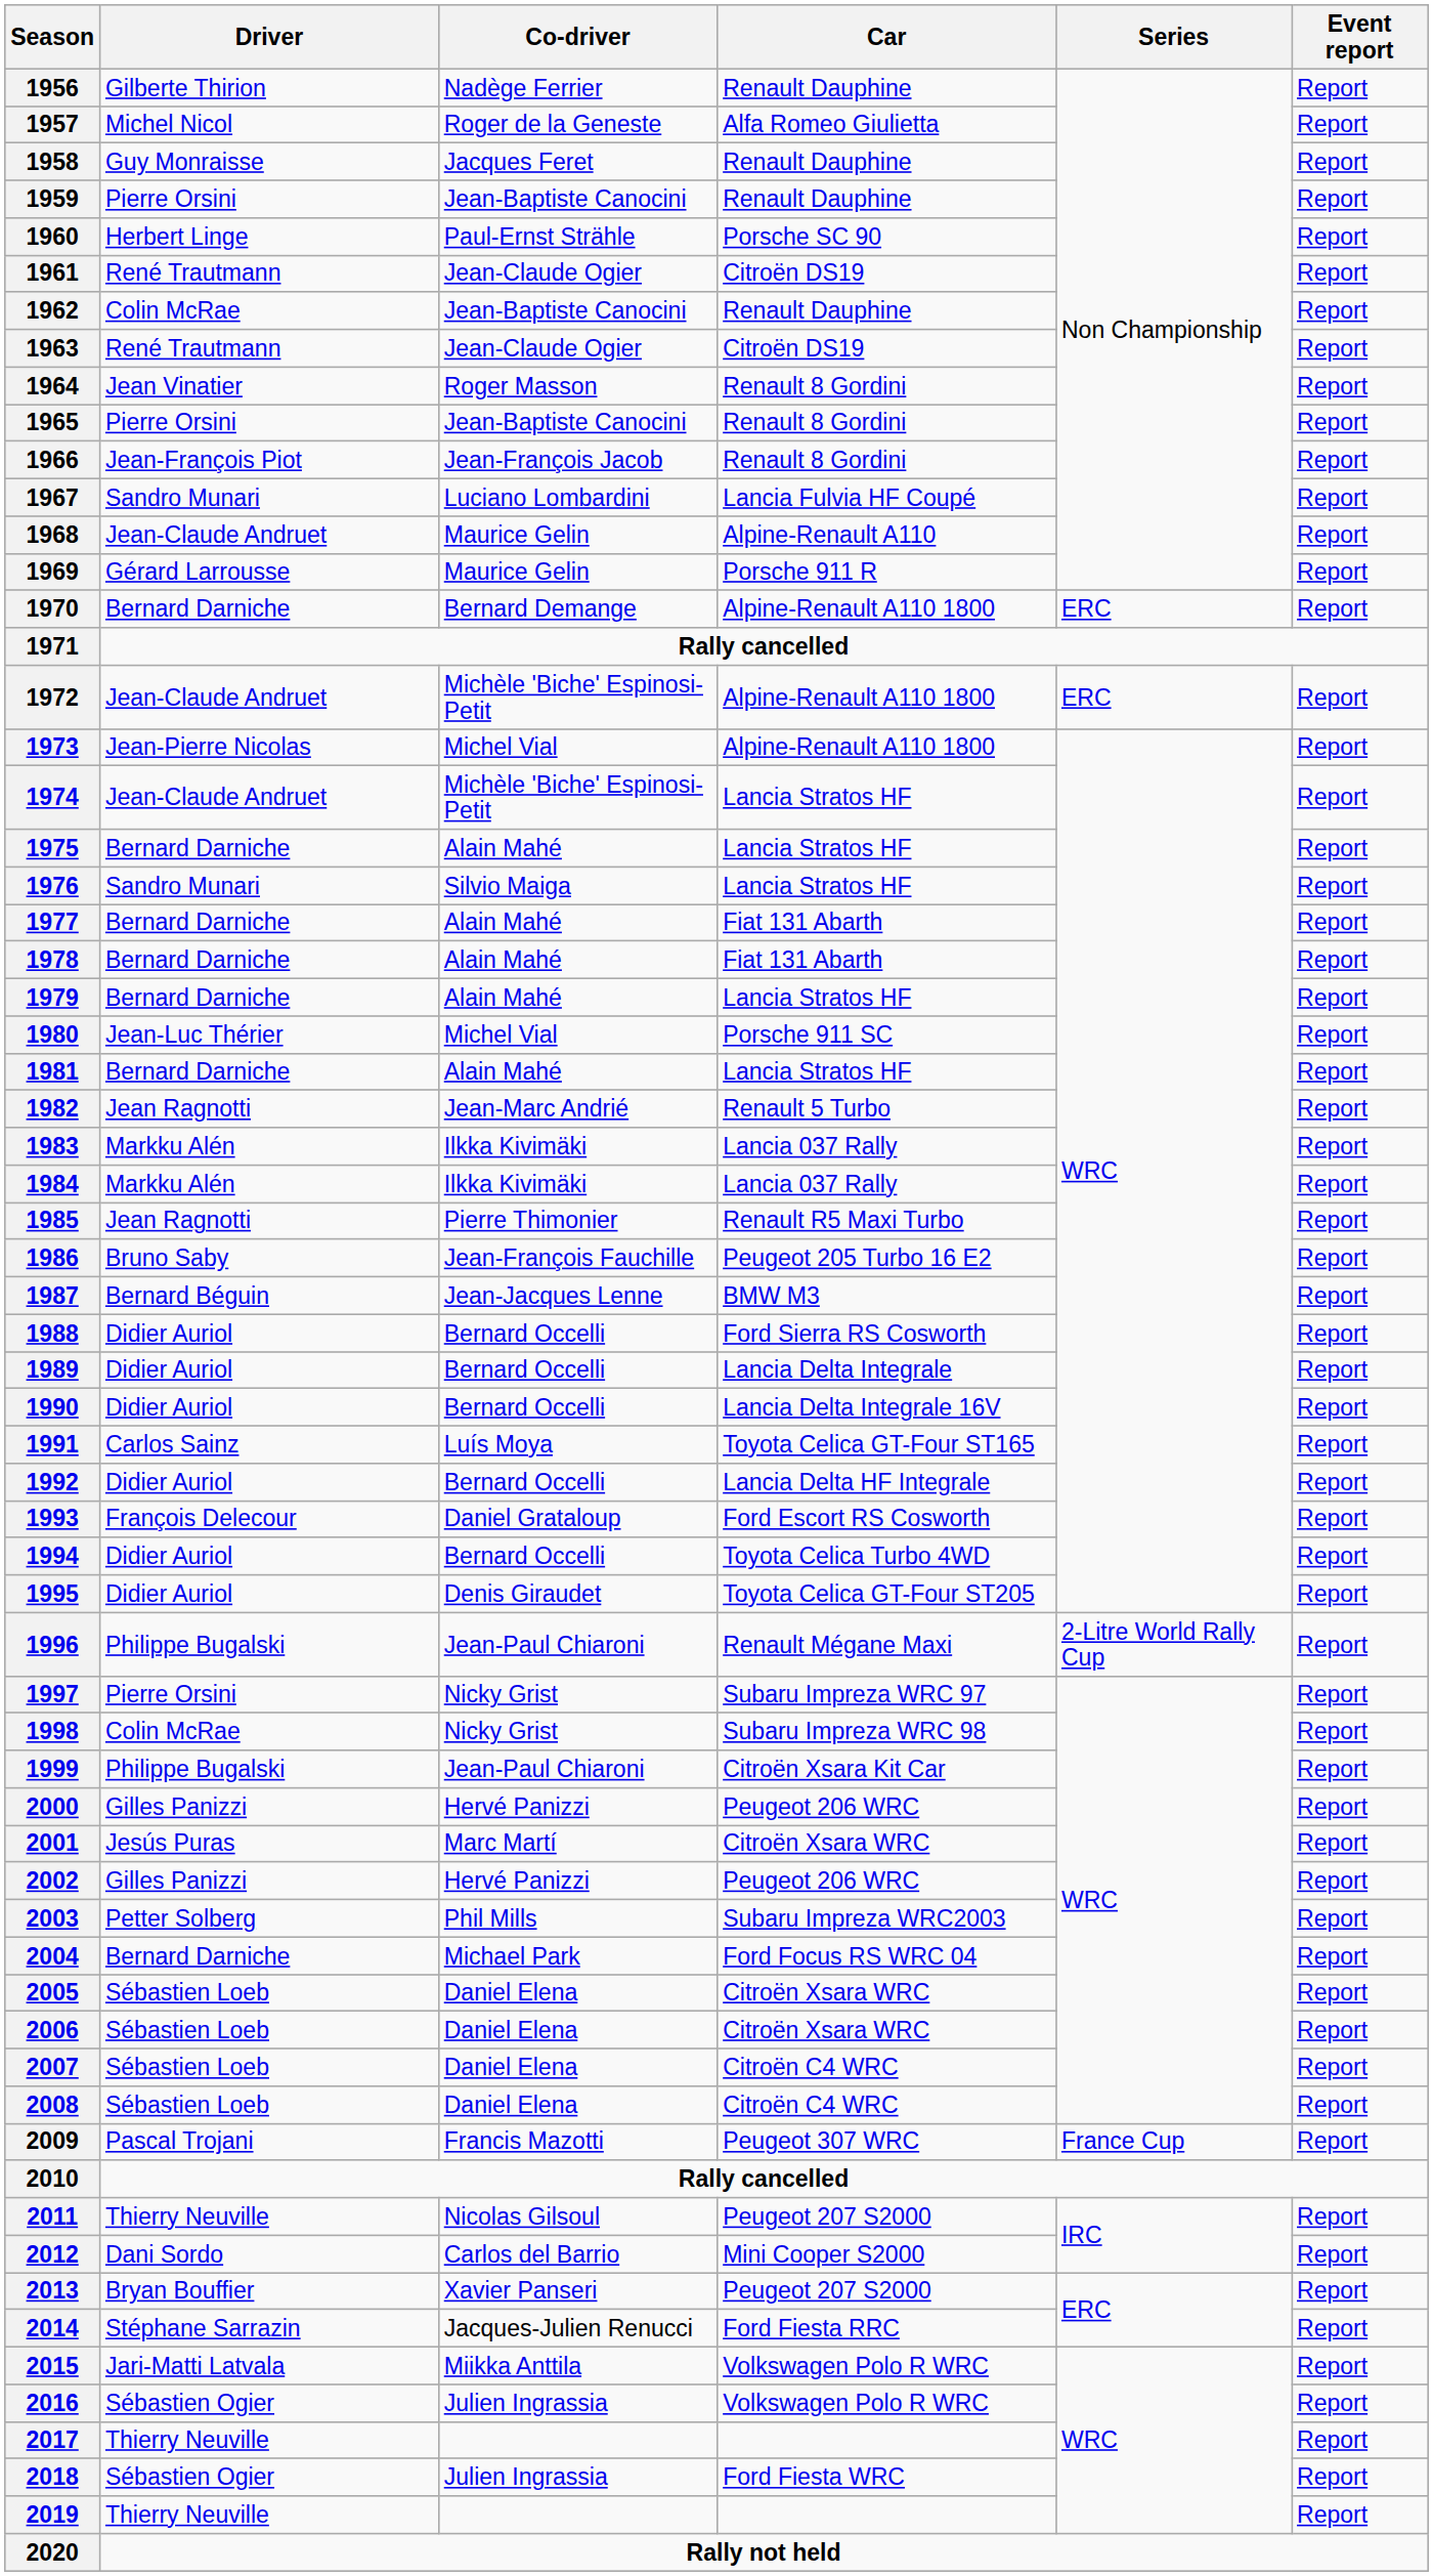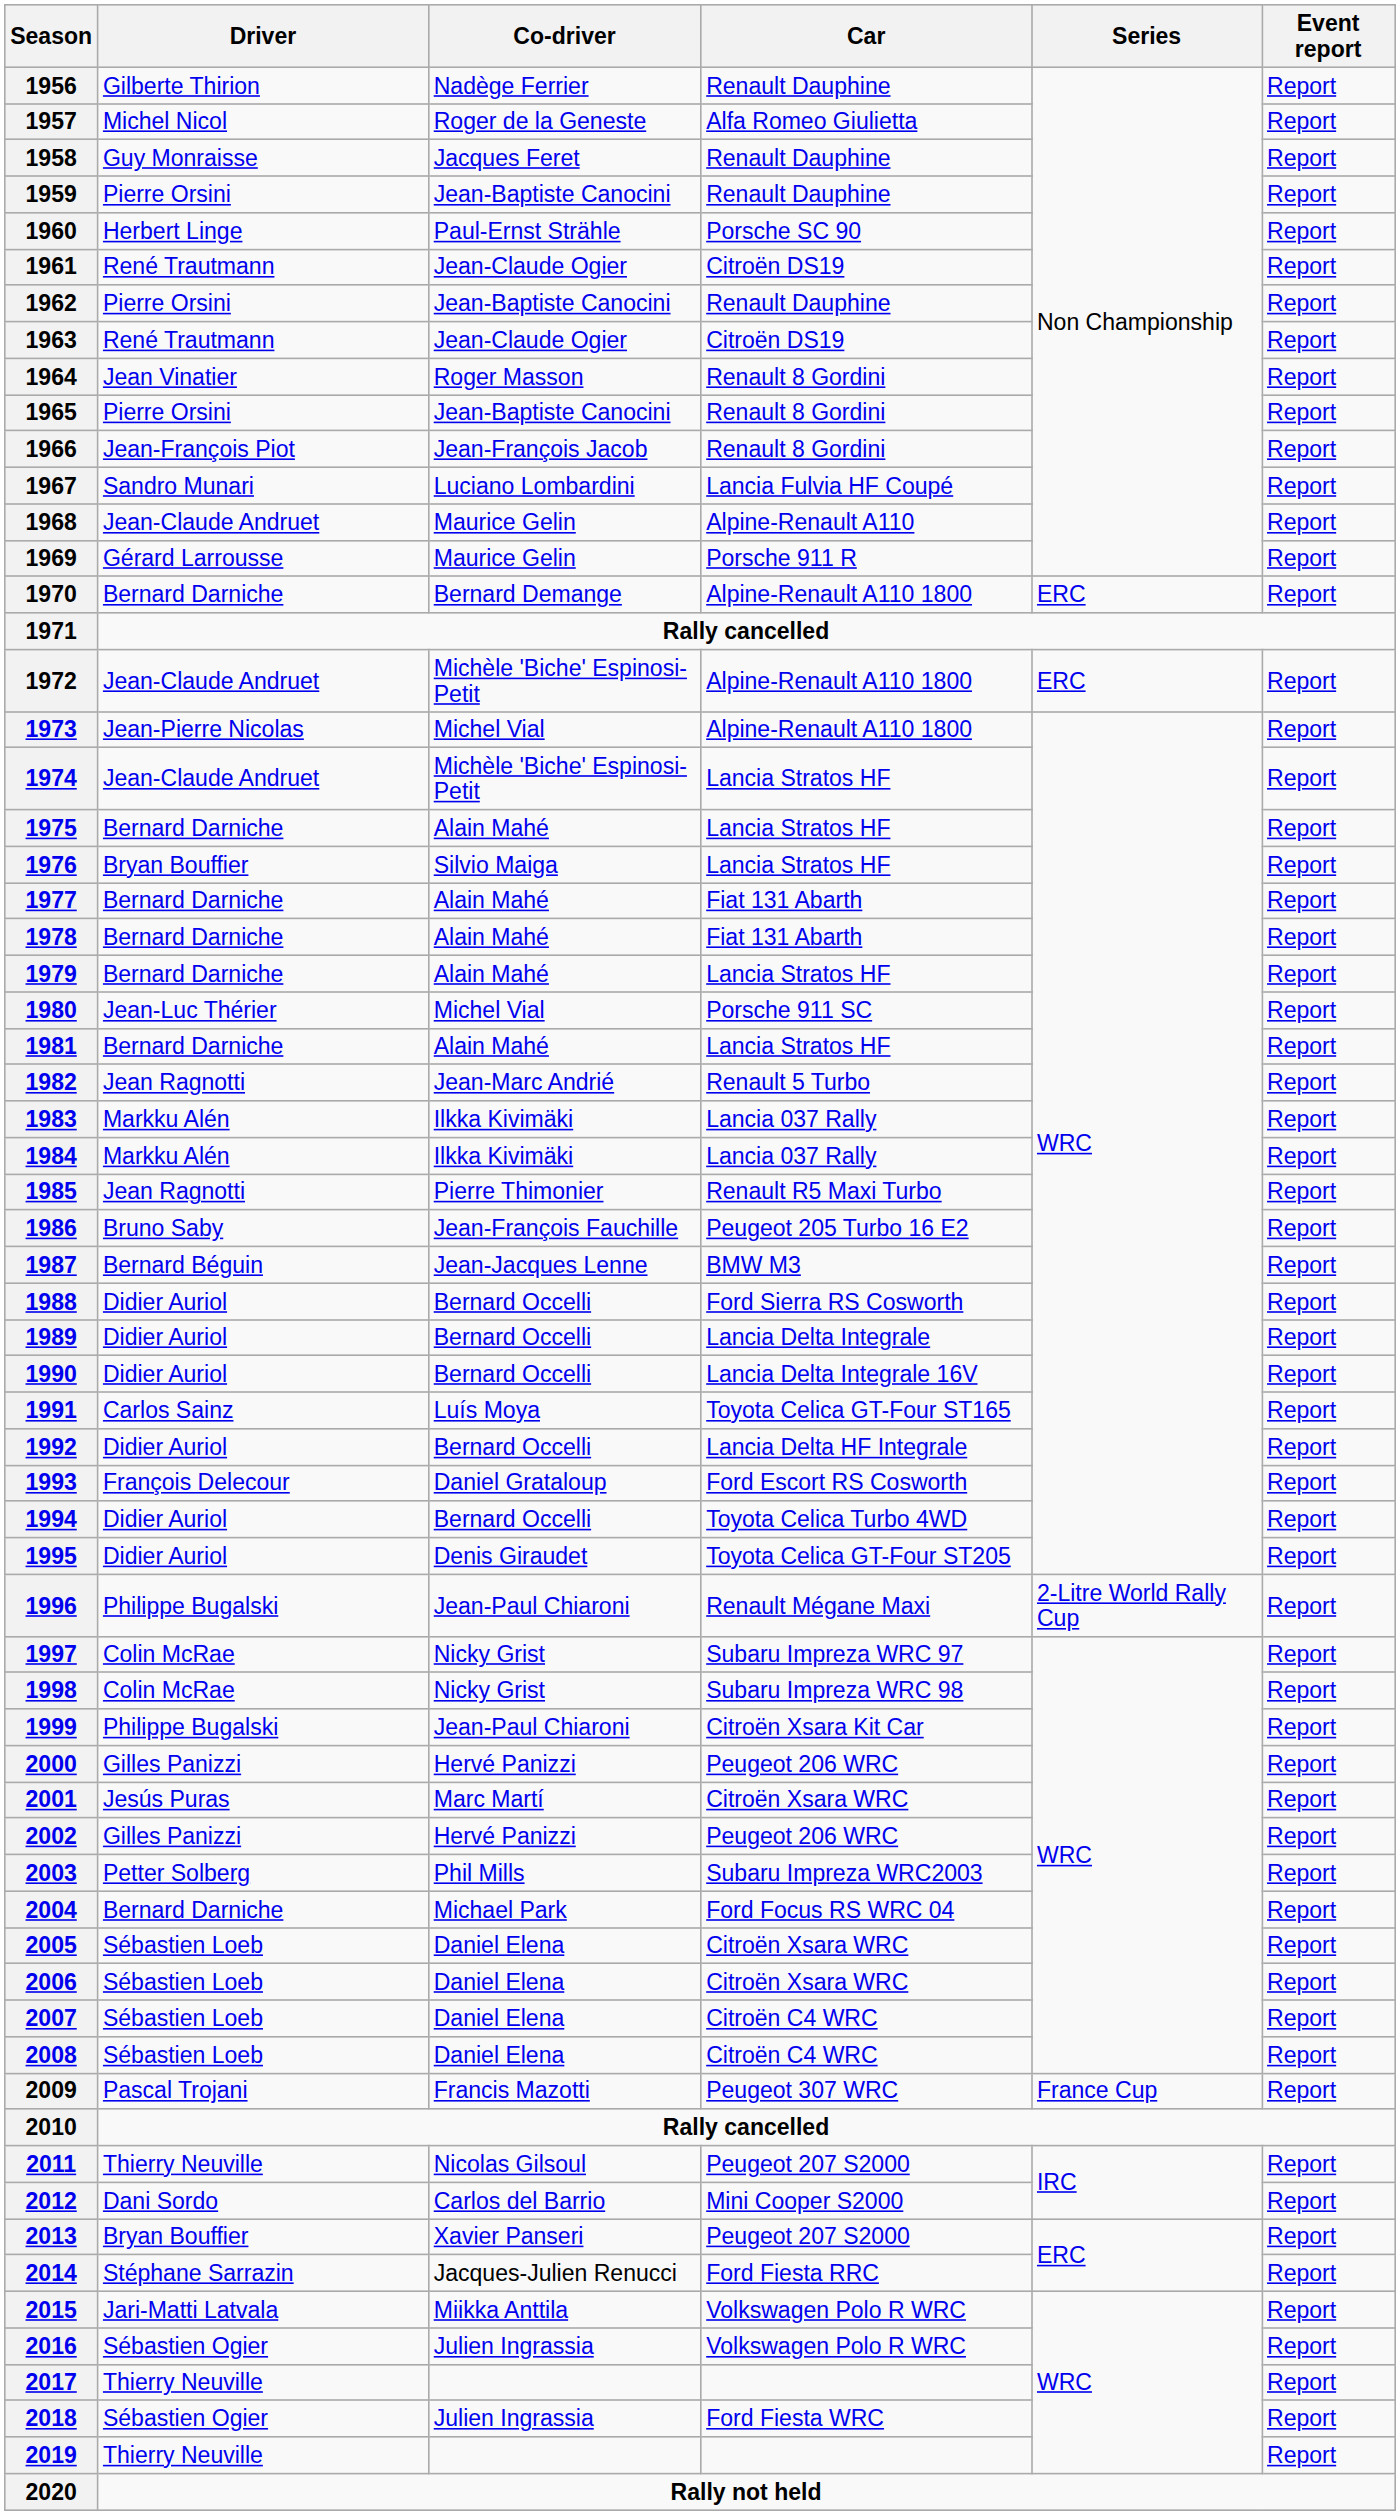1962 | Driver: Colin McRae -> Pierre Orsini
1976 | Driver: Sandro Munari -> Bryan Bouffier
1997 | Driver: Pierre Orsini -> Colin McRae
